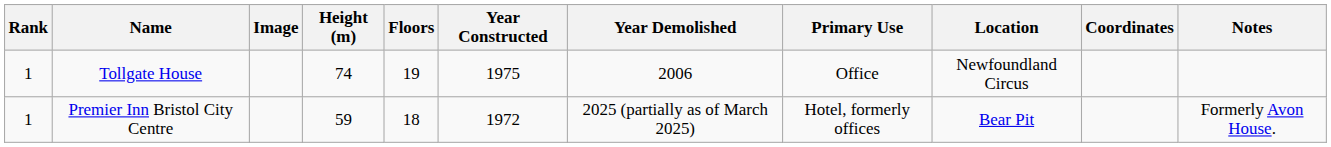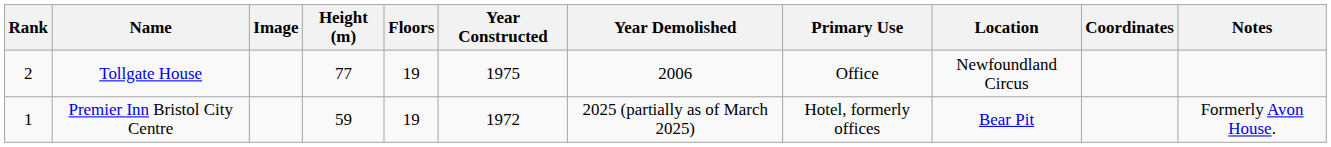Tollgate House | Rank: 1 -> 2
Tollgate House | Height (m): 74 -> 77
Premier Inn Bristol City Centre | Floors: 18 -> 19
